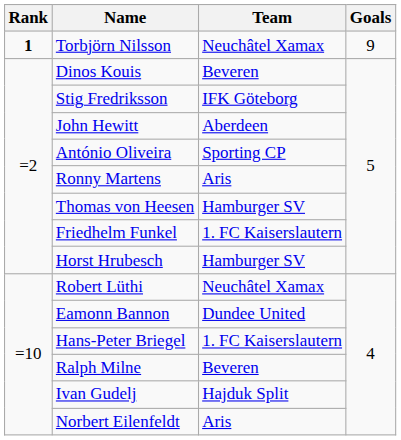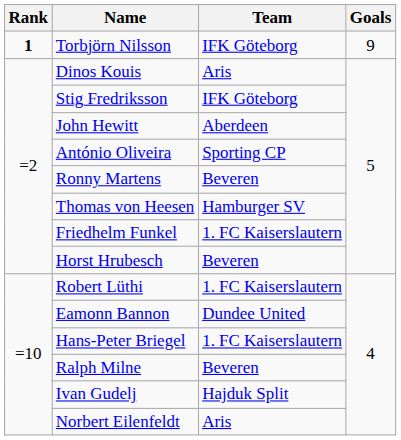Torbjörn Nilsson | Team: Neuchâtel Xamax -> IFK Göteborg
Dinos Kouis | Team: Beveren -> Aris
Ronny Martens | Team: Aris -> Beveren
Horst Hrubesch | Team: Hamburger SV -> Beveren
Robert Lüthi | Team: Neuchâtel Xamax -> 1. FC Kaiserslautern
